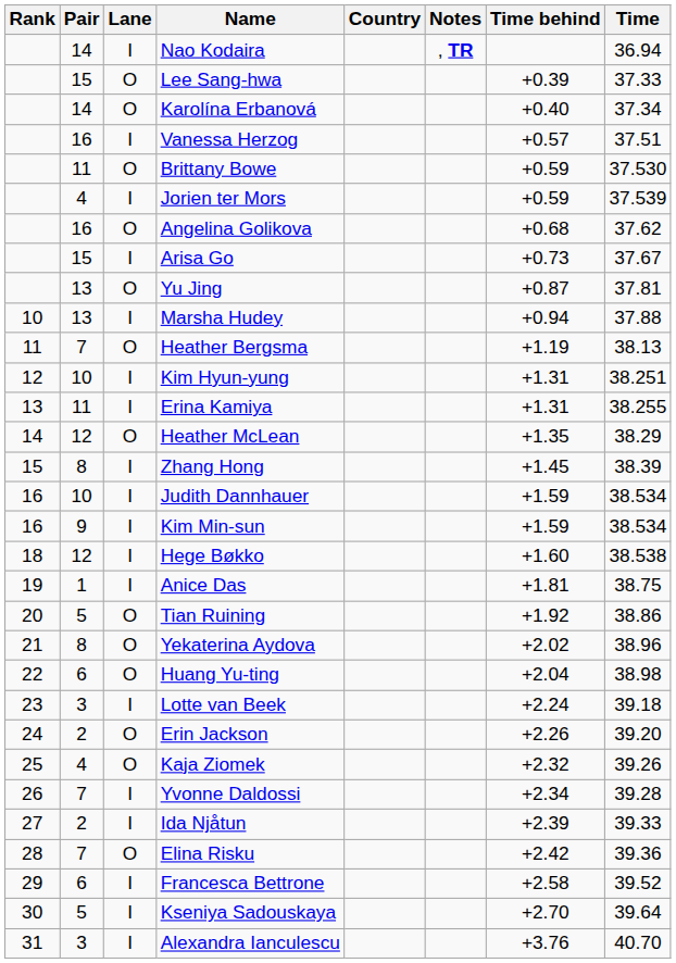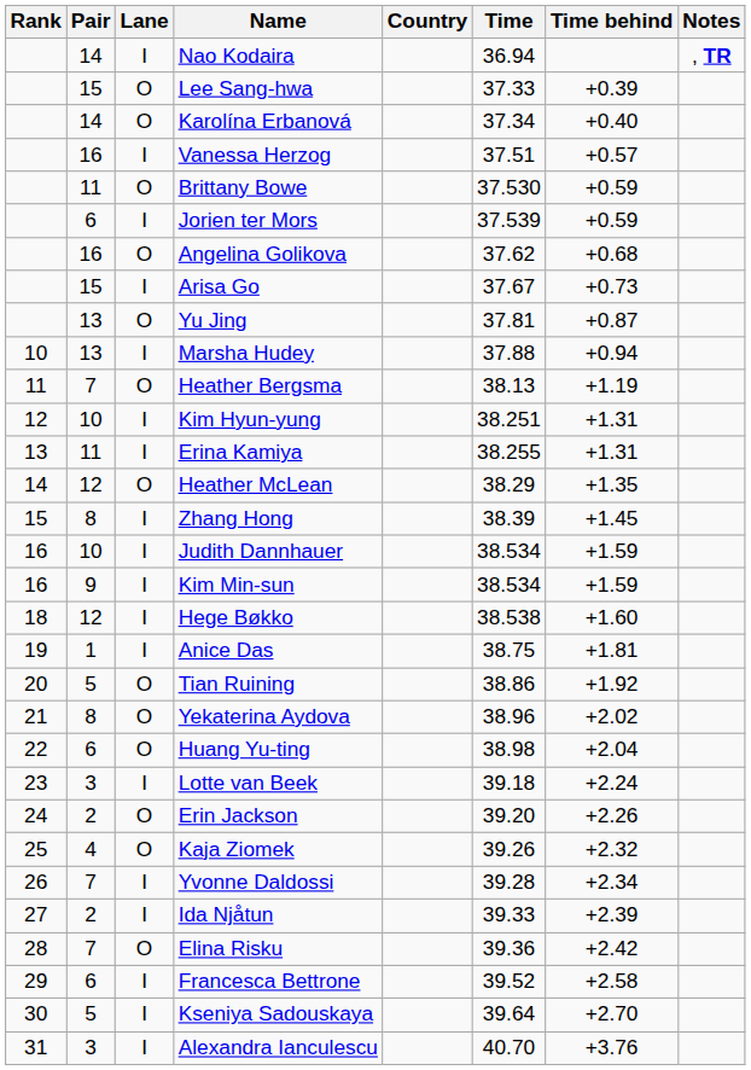columns swapped: Time <-> Notes
Jorien ter Mors | Pair: 4 -> 6
